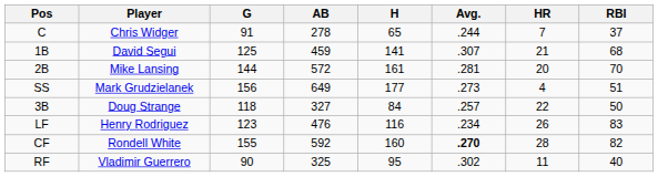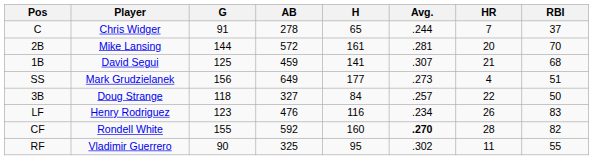rows swapped: 1B <-> 2B
RF | RBI: 40 -> 55
